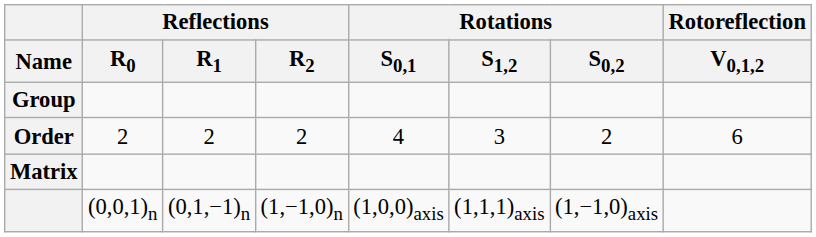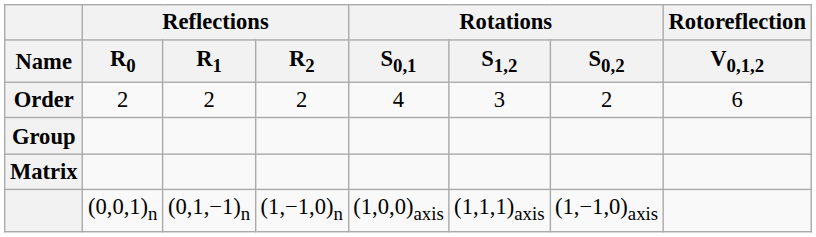rows swapped: Group <-> Order
